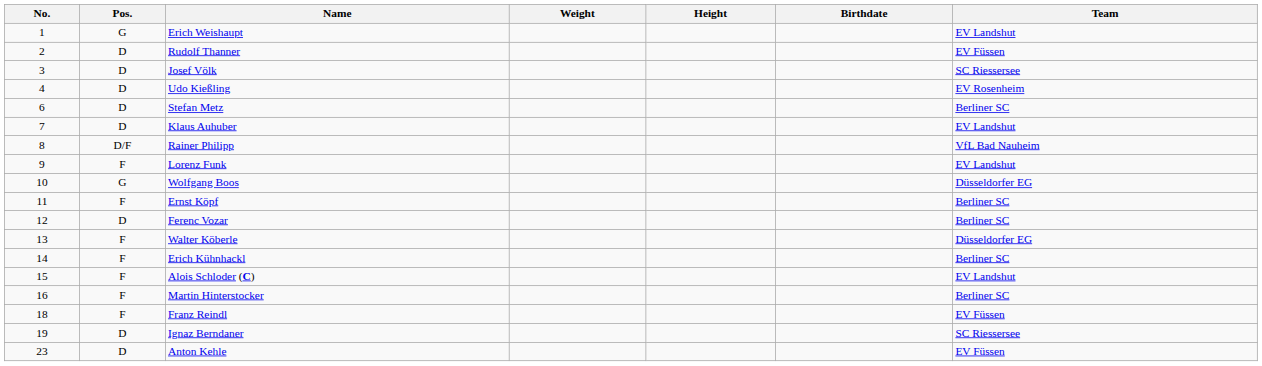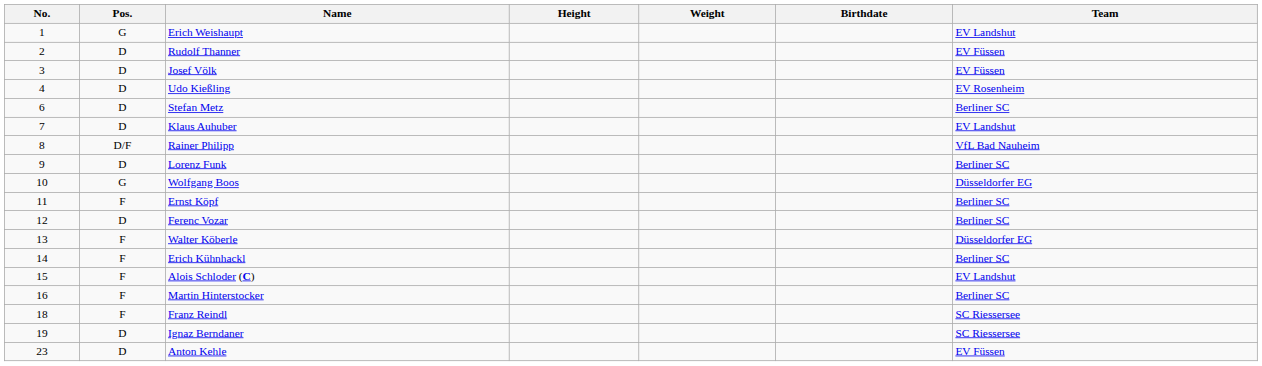columns swapped: Height <-> Weight
Josef Völk | Team: SC Riessersee -> EV Füssen
Lorenz Funk | Pos.: F -> D
Lorenz Funk | Team: EV Landshut -> Berliner SC
Franz Reindl | Team: EV Füssen -> SC Riessersee
